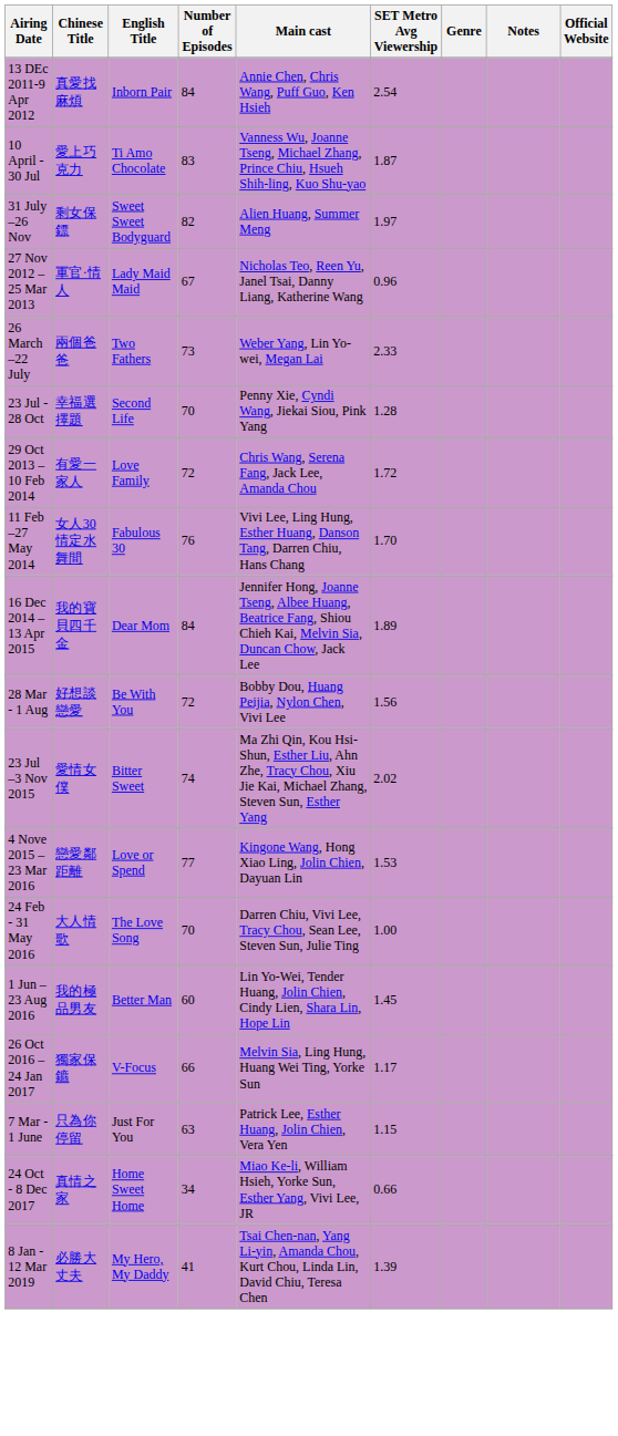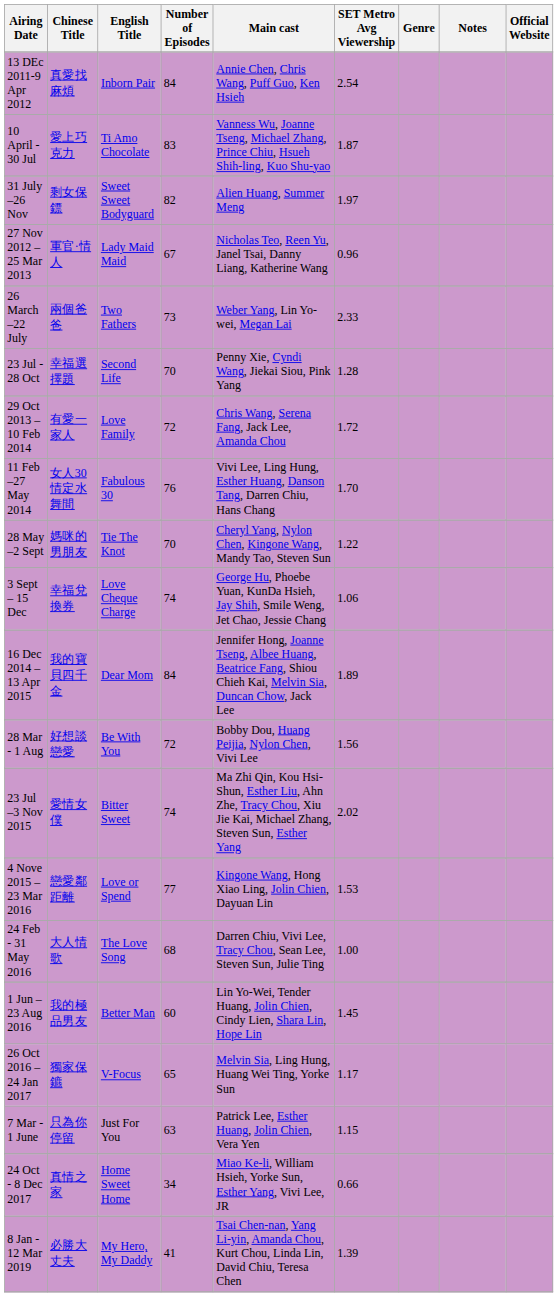+ row: 28 May –2 Sept | 媽咪的男朋友 | Tie The Knot | 70 | Cheryl Yang, Nylon Chen, Kingone Wang, Mandy Tao, Steven Sun | 1.22
+ row: 3 Sept – 15 Dec | 幸福兌換券 | Love Cheque Charge | 74 | George Hu, Phoebe Yuan, KunDa Hsieh, Jay Shih, Smile Weng, Jet Chao, Jessie Chang | 1.06
24 Feb - 31 May 2016 | Number of Episodes: 70 -> 68
26 Oct 2016 –24 Jan 2017 | Number of Episodes: 66 -> 65
